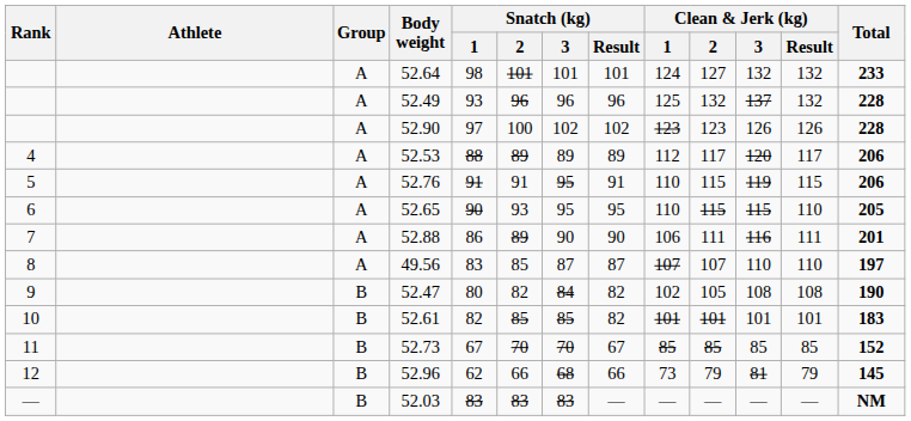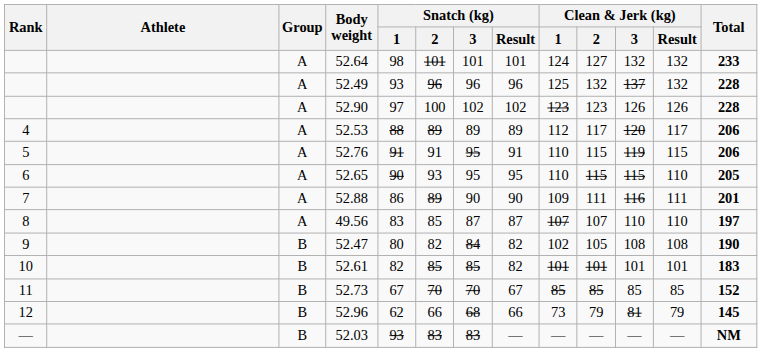52.88 | Clean & Jerk (kg) / 1: 106 -> 109
52.03 | Snatch (kg) / 1: 83 -> 93
